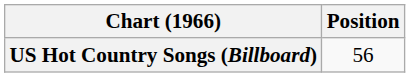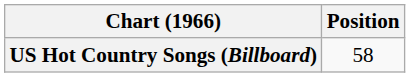US Hot Country Songs (Billboard) | Position: 56 -> 58
